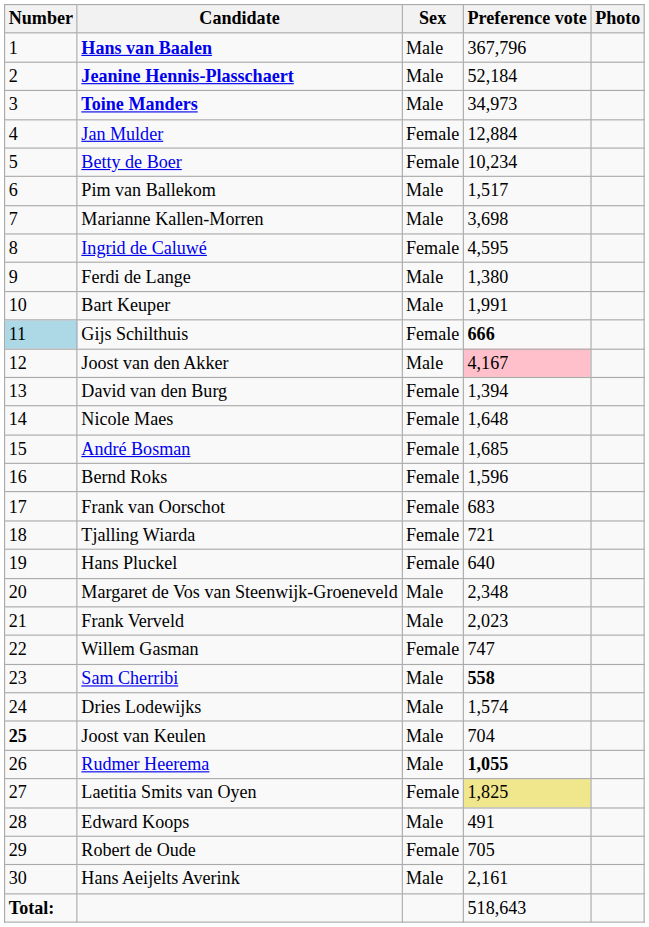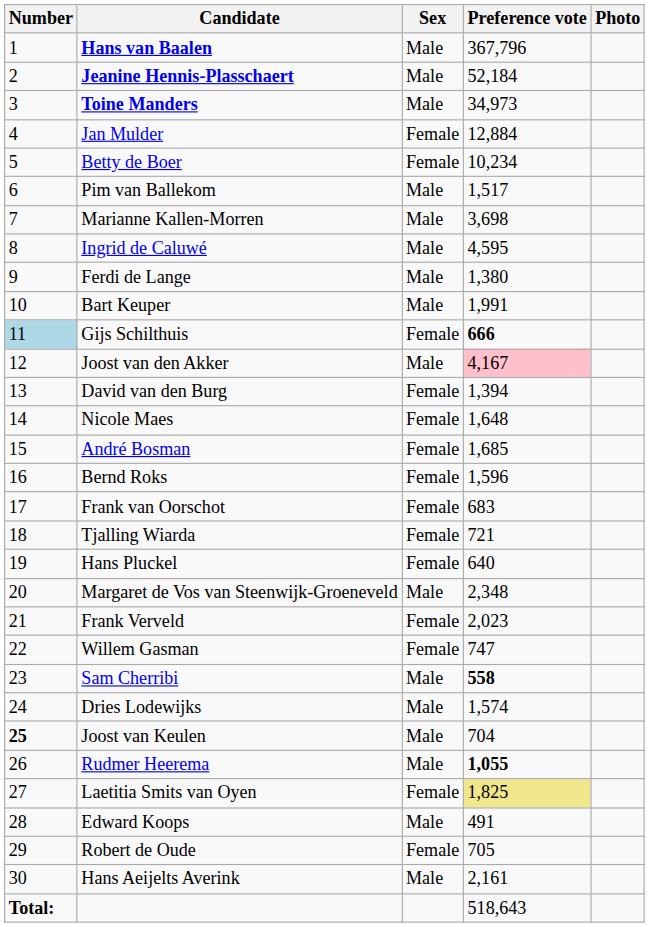Ingrid de Caluwé | Sex: Female -> Male
Frank Verveld | Sex: Male -> Female
